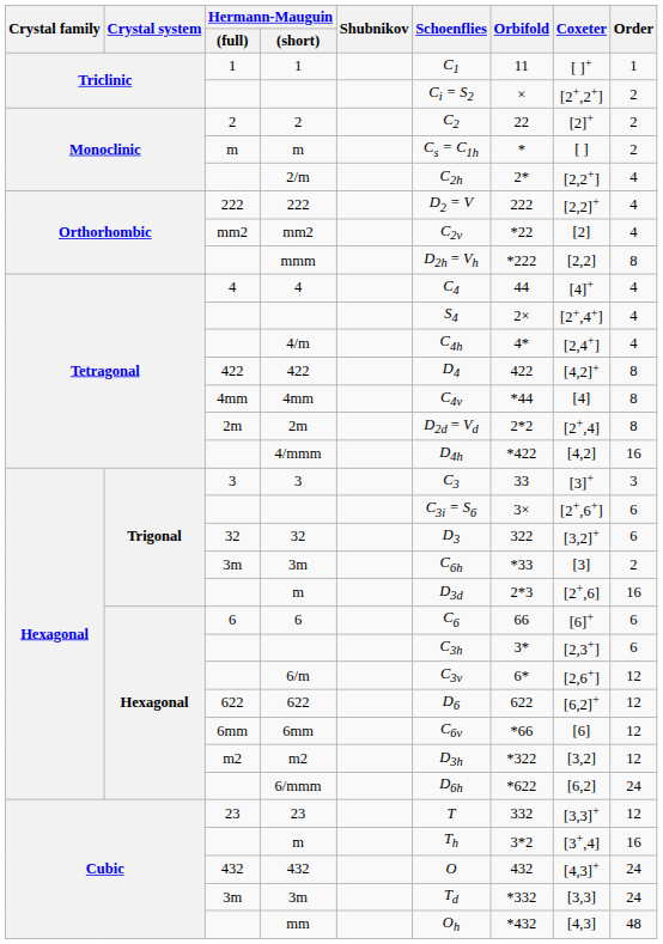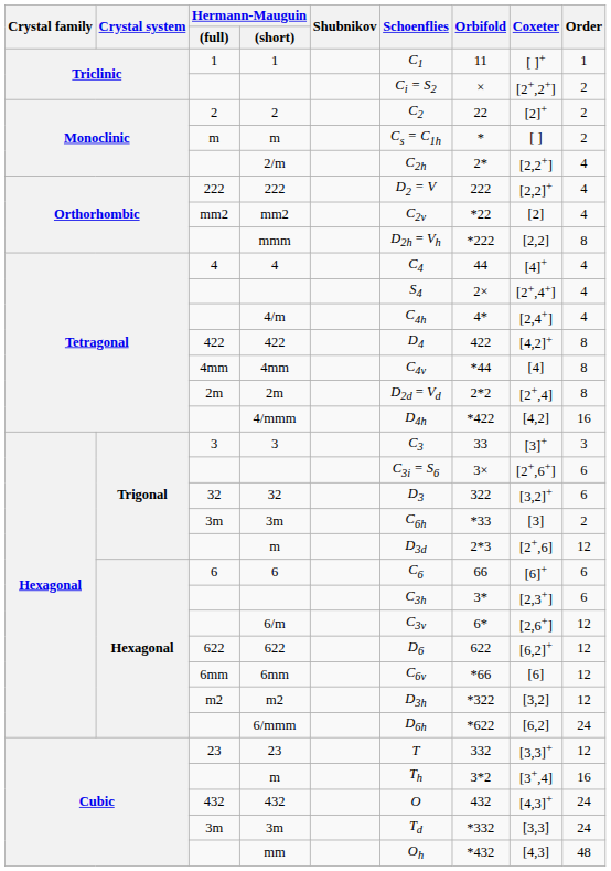Trigonal / m | Order: 16 -> 12
